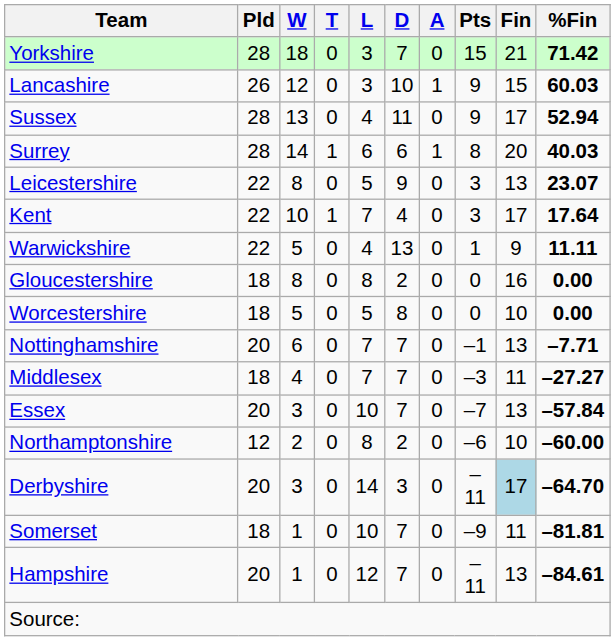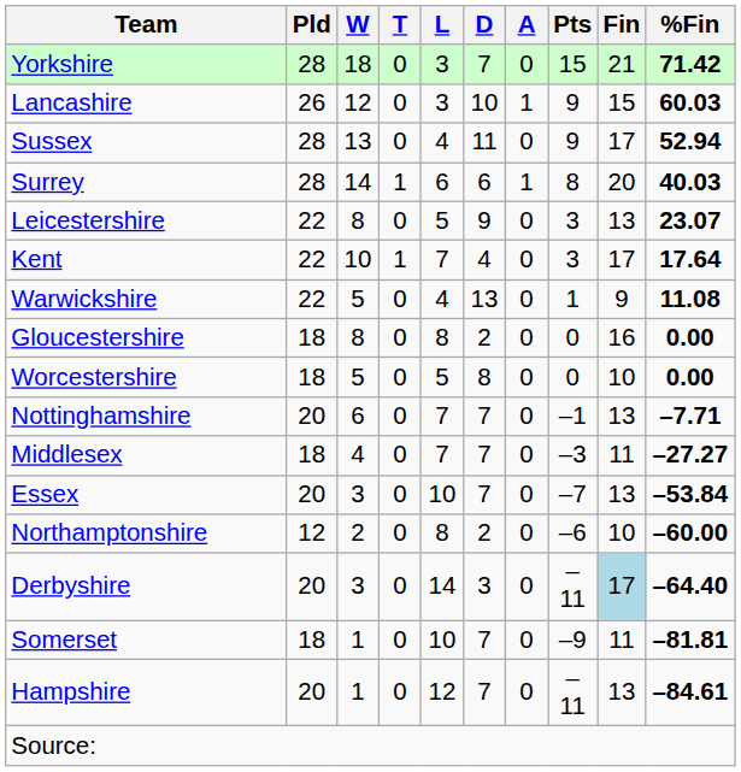Warwickshire | %Fin: 11.11 -> 11.08
Essex | %Fin: –57.84 -> –53.84
Derbyshire | %Fin: –64.70 -> –64.40
